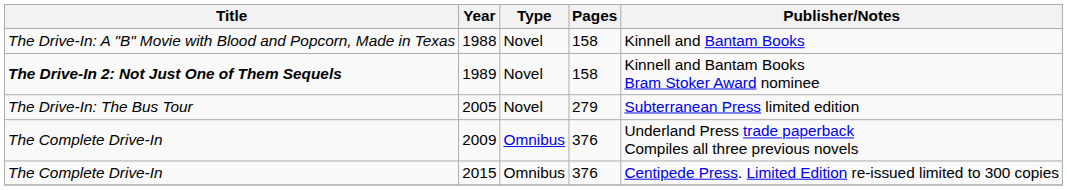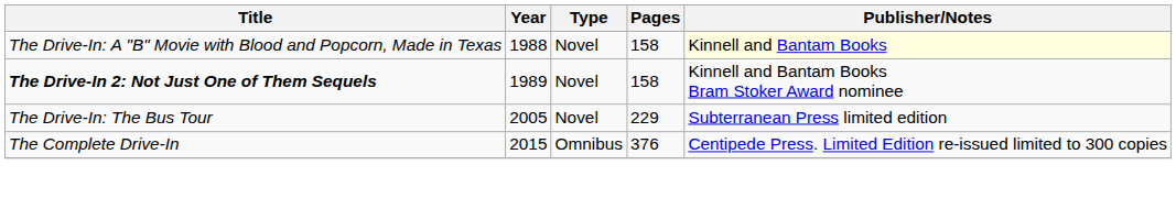1988 | Publisher/Notes: no background -> lightyellow background
2005 | Pages: 279 -> 229
- row: The Complete Drive-In | 2009 | Omnibus | 376 | Underland Press trade paperback Compiles all three previous novels
